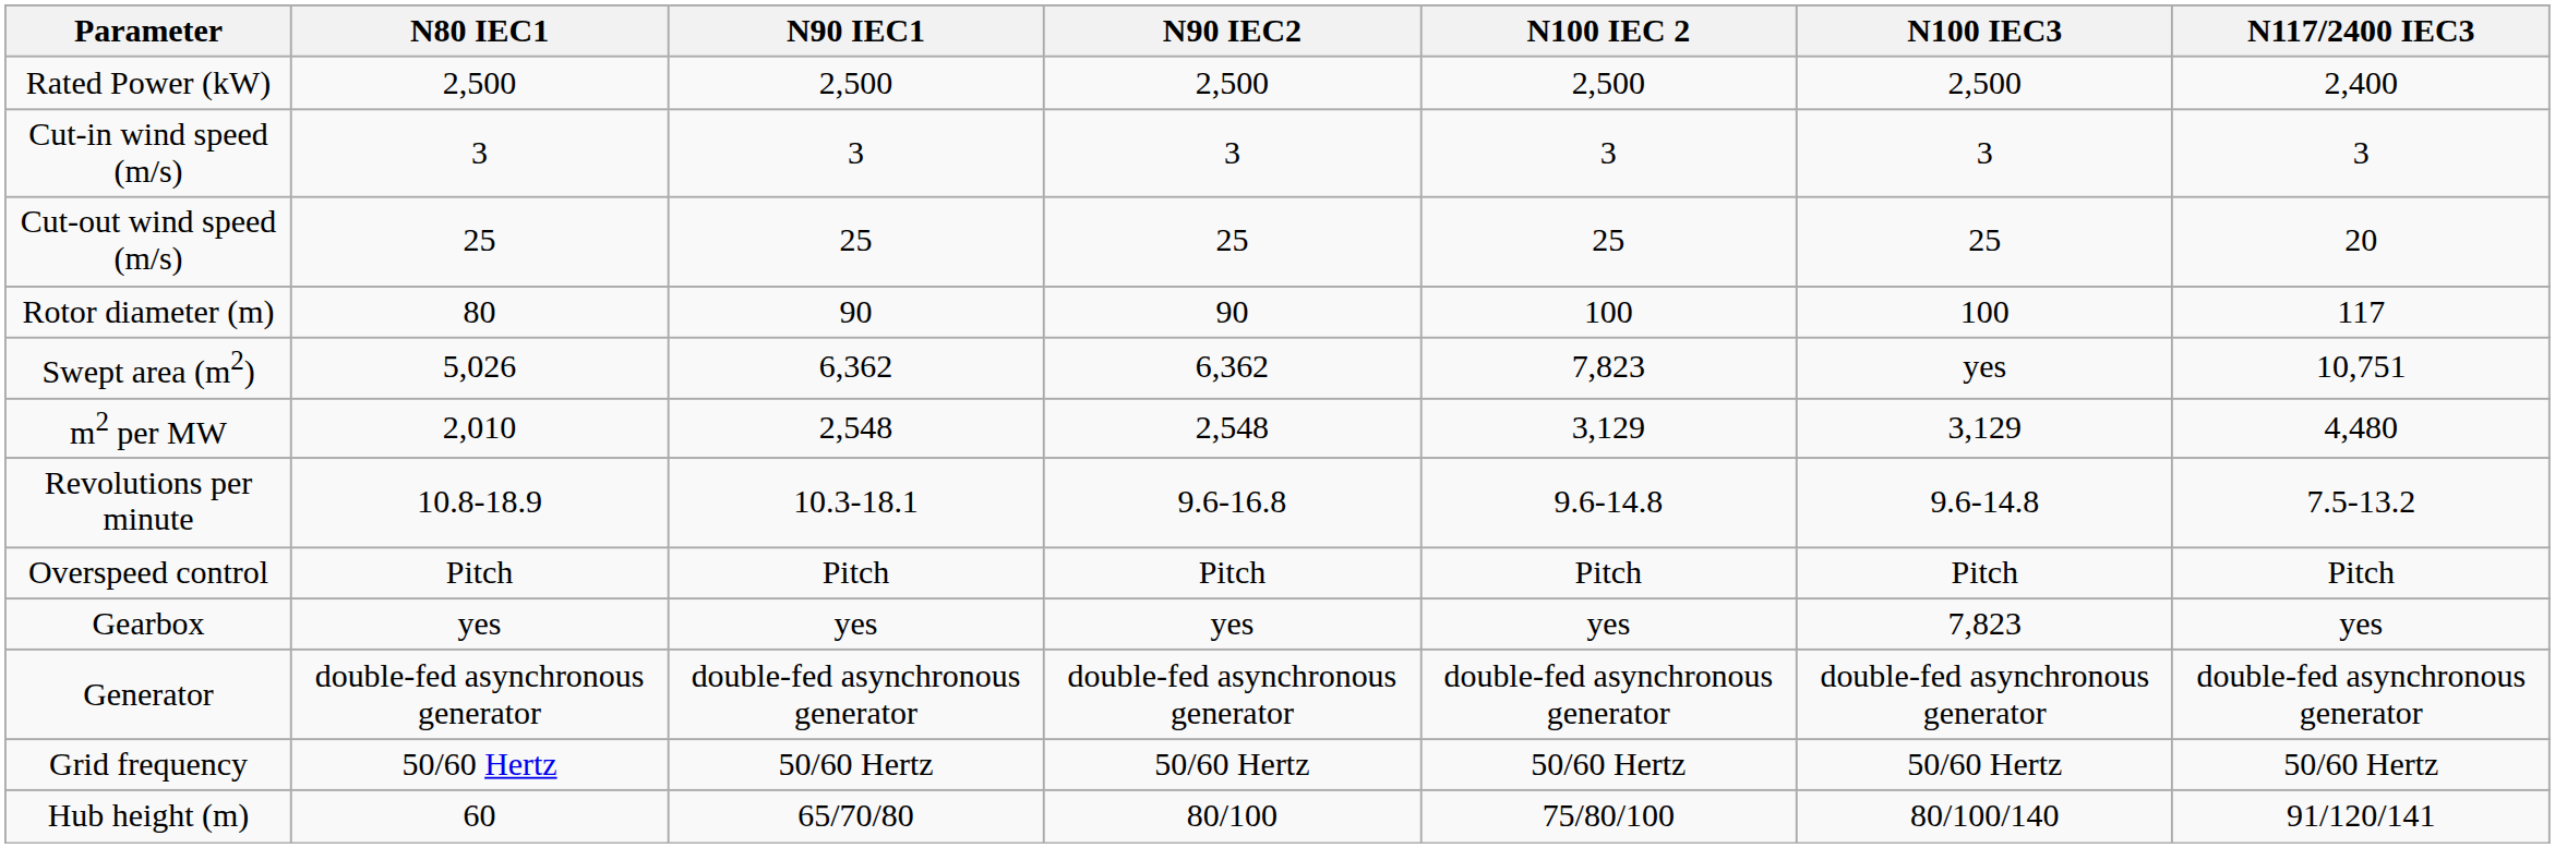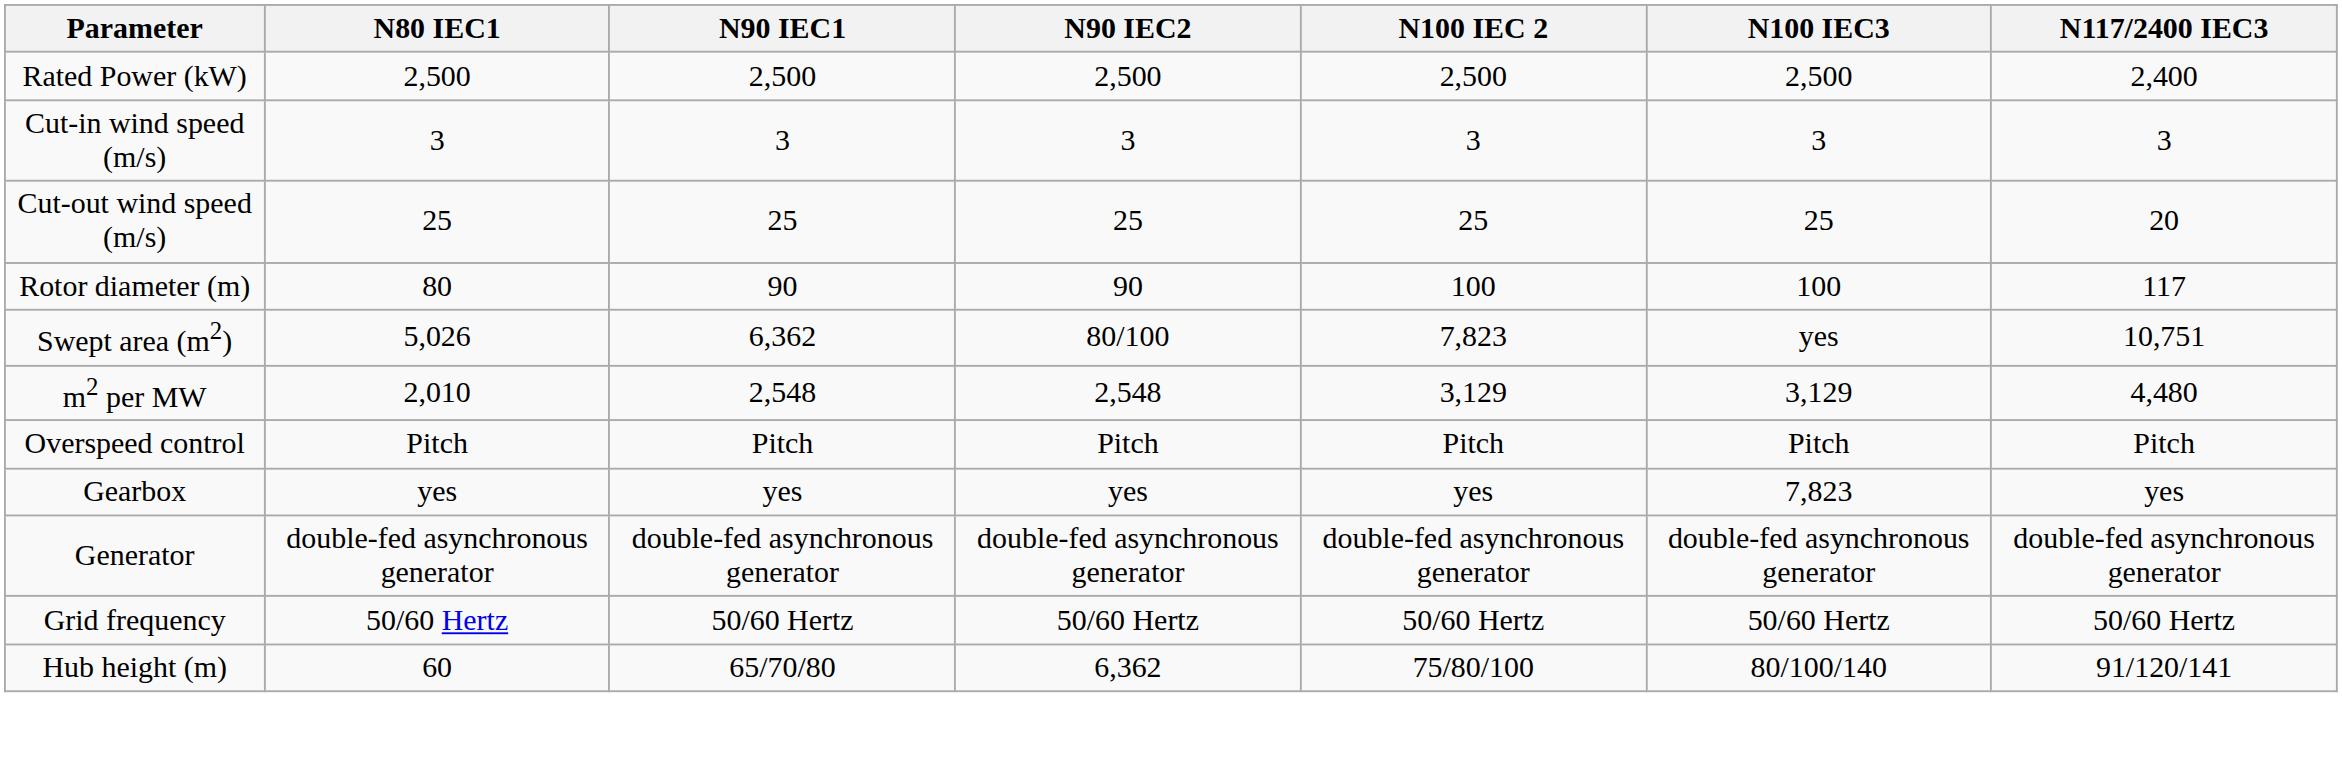Swept area (m2) | N90 IEC2: 6,362 -> 80/100
- row: Revolutions per minute | 10.8-18.9 | 10.3-18.1 | 9.6-16.8 | 9.6-14.8 | 9.6-14.8 | 7.5-13.2
Hub height (m) | N90 IEC2: 80/100 -> 6,362
